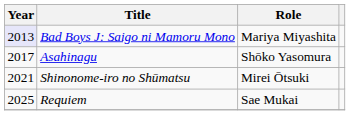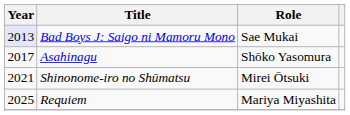Bad Boys J: Saigo ni Mamoru Mono | Role: Mariya Miyashita -> Sae Mukai
Requiem | Role: Sae Mukai -> Mariya Miyashita
